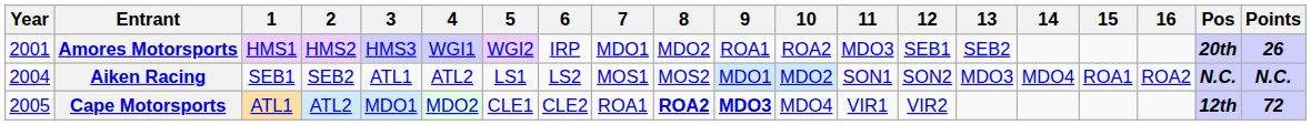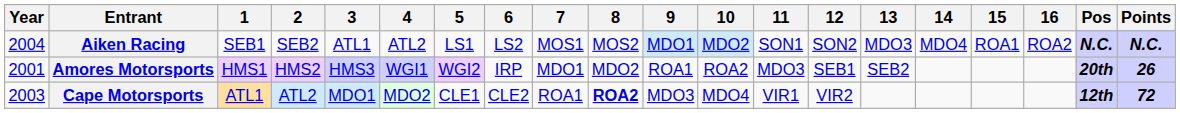rows swapped: Amores Motorsports <-> Aiken Racing
Cape Motorsports | Year: 2005 -> 2003
Cape Motorsports | 9: bold -> normal
